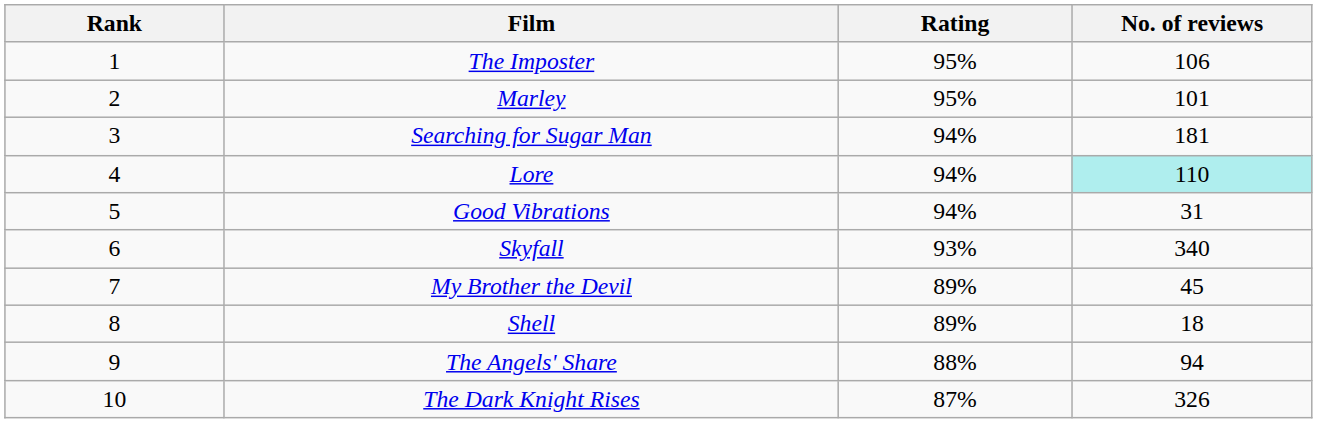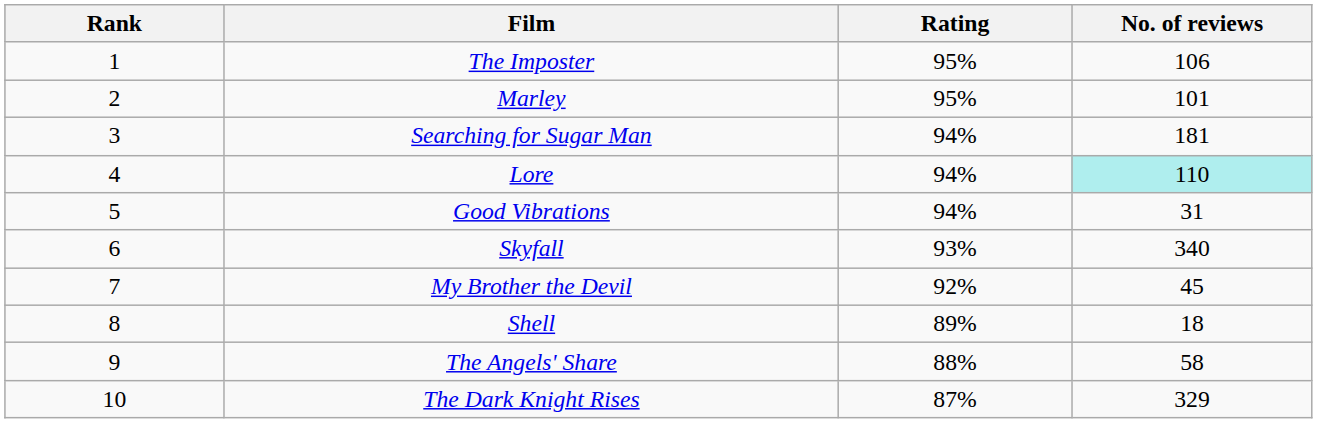My Brother the Devil | Rating: 89% -> 92%
The Angels' Share | No. of reviews: 94 -> 58
The Dark Knight Rises | No. of reviews: 326 -> 329
